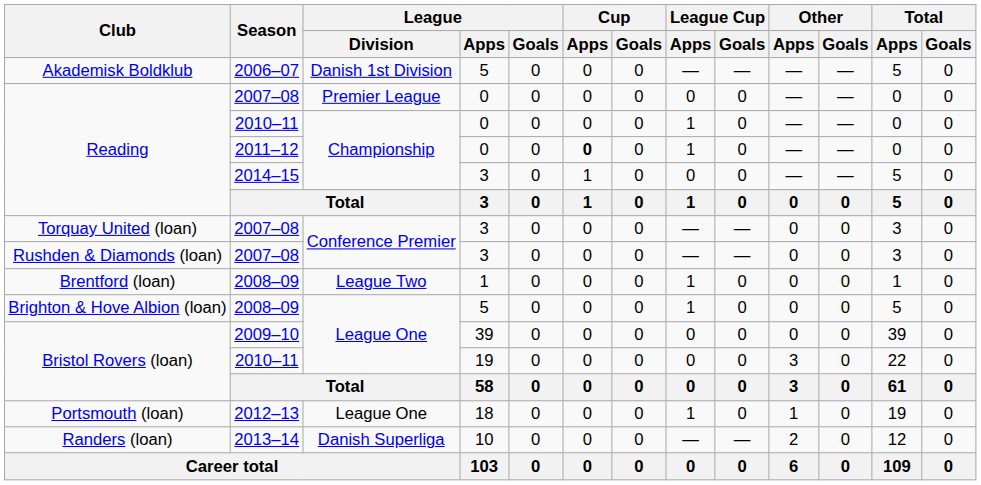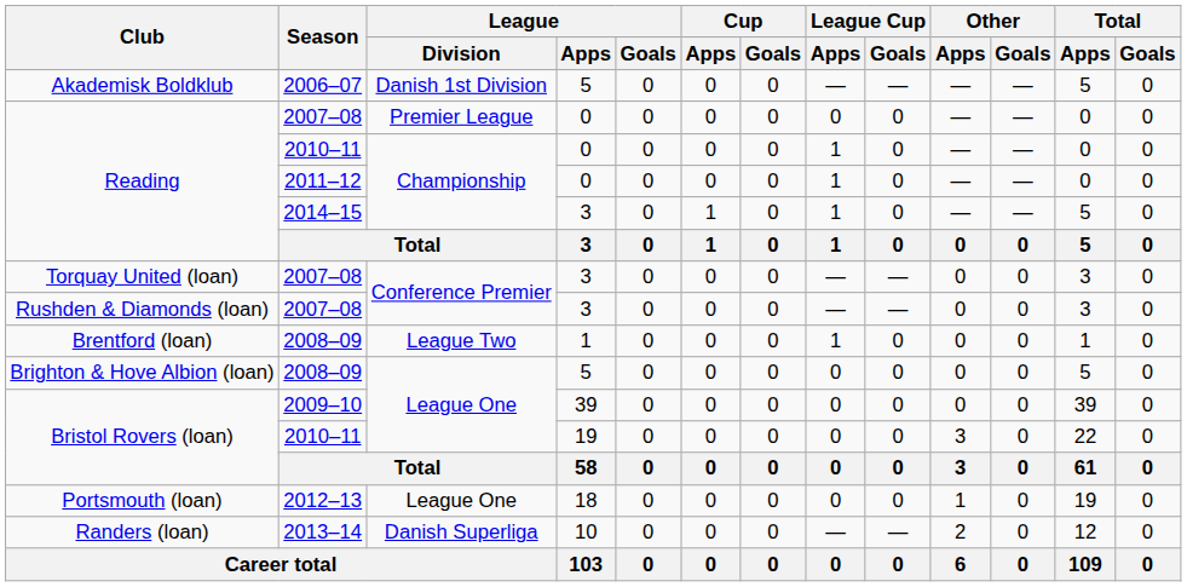Reading / 2011–12 | Cup / Apps: bold -> normal
Reading / 2014–15 | League Cup / Apps: 0 -> 1
Brighton & Hove Albion (loan) | League Cup / Apps: 1 -> 0
Portsmouth (loan) | League Cup / Apps: 1 -> 0
